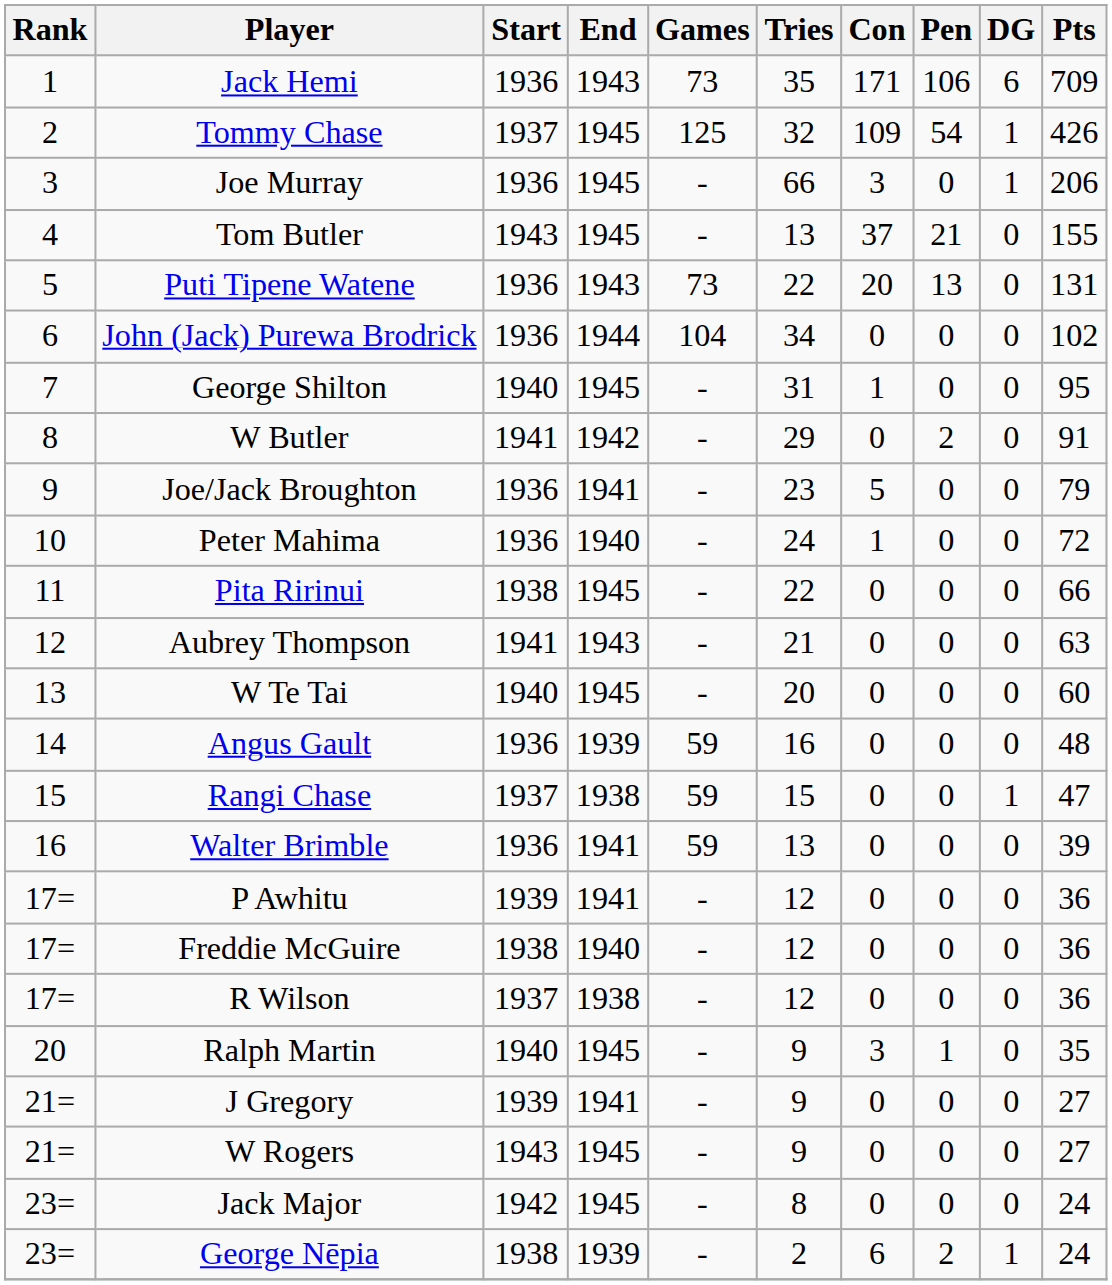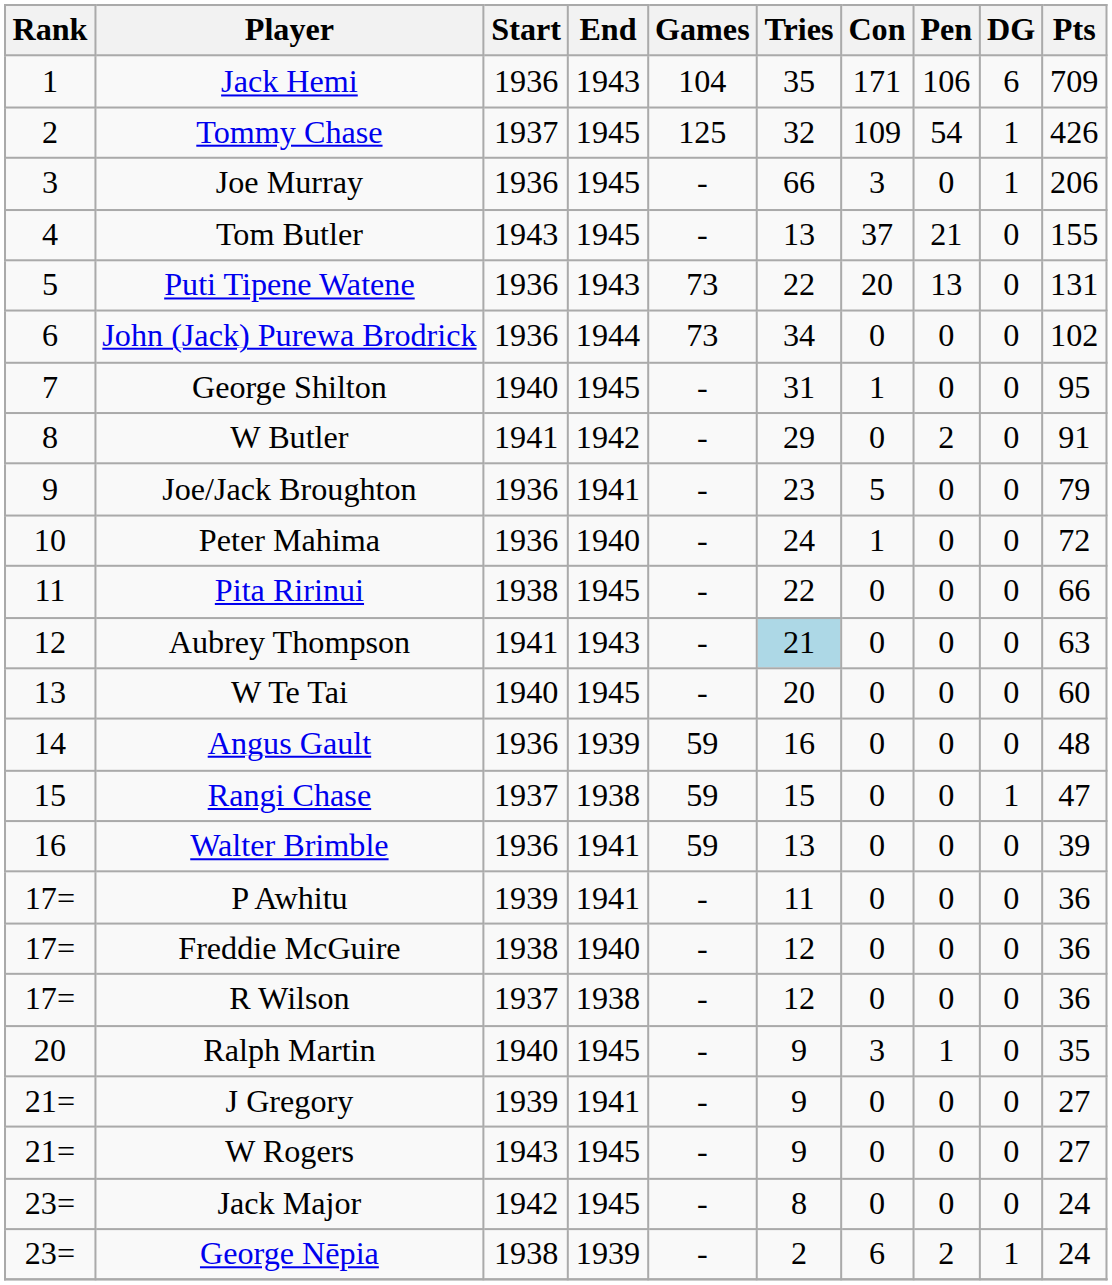Jack Hemi | Games: 73 -> 104
John (Jack) Purewa Brodrick | Games: 104 -> 73
Aubrey Thompson | Tries: no background -> lightblue background
P Awhitu | Tries: 12 -> 11
